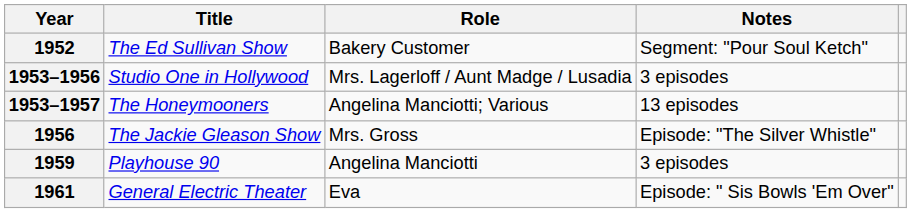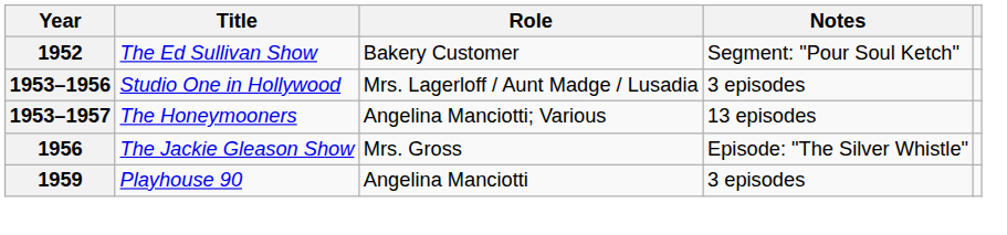- row: 1961 | General Electric Theater | Eva | Episode: " Sis Bowls 'Em Over"
